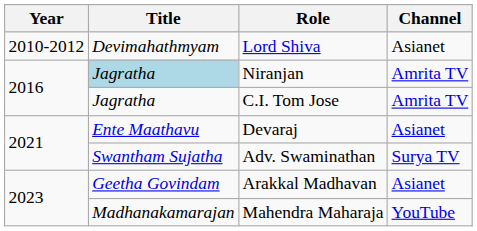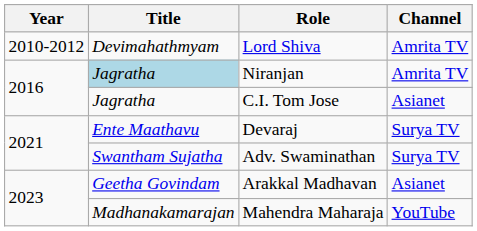Lord Shiva | Channel: Asianet -> Amrita TV
C.I. Tom Jose | Channel: Amrita TV -> Asianet
Devaraj | Channel: Asianet -> Surya TV
